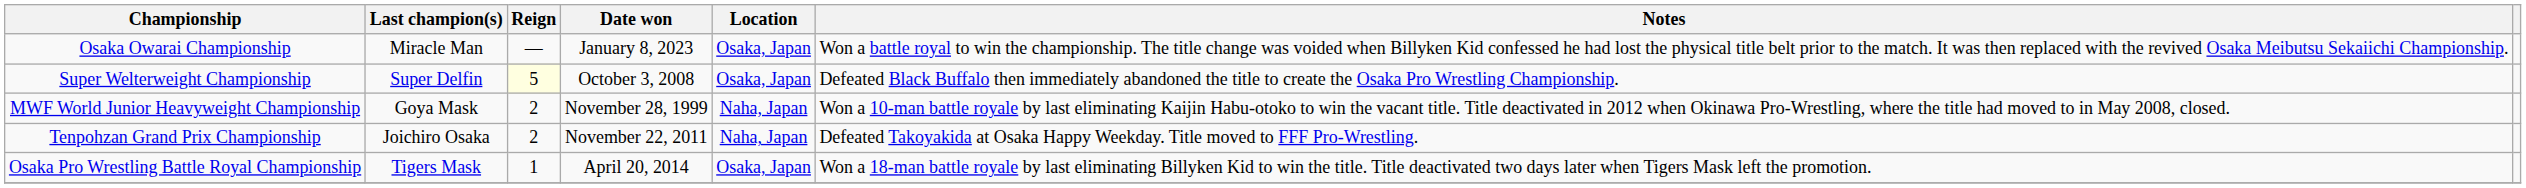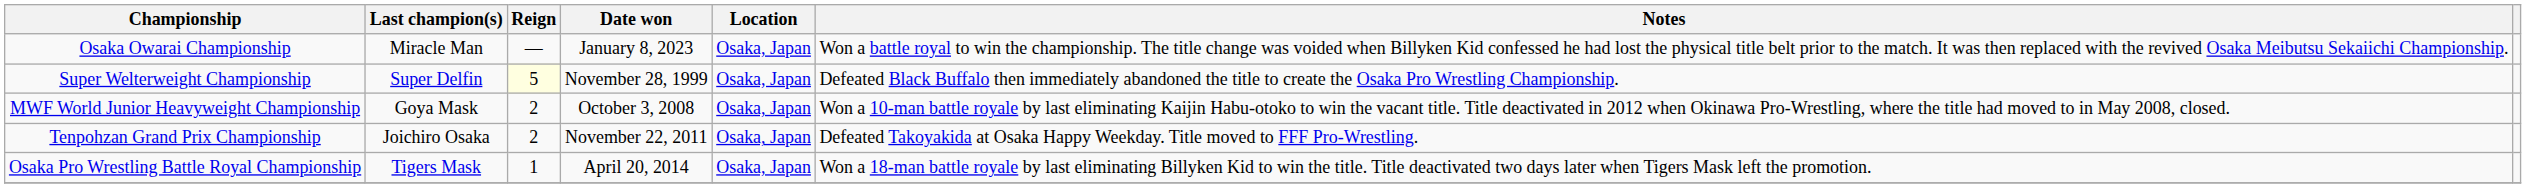Super Welterweight Championship | Date won: October 3, 2008 -> November 28, 1999
MWF World Junior Heavyweight Championship | Date won: November 28, 1999 -> October 3, 2008
MWF World Junior Heavyweight Championship | Location: Naha, Japan -> Osaka, Japan
Tenpohzan Grand Prix Championship | Location: Naha, Japan -> Osaka, Japan
